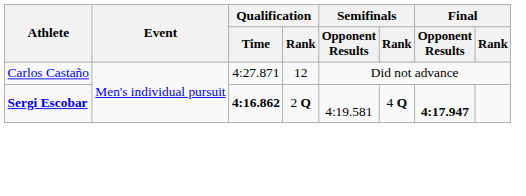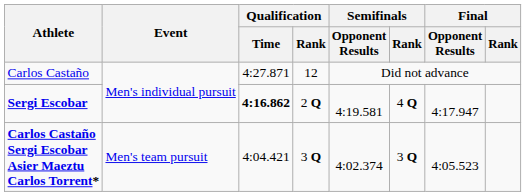Sergi Escobar | Final / Opponent Results: bold -> normal
+ row: Carlos Castaño Sergi Escobar Asier Maeztu Carlos Torrent* | Men's team pursuit | 4:04.421 | 3 Q | 4:02.374 | 3 Q | 4:05.523
